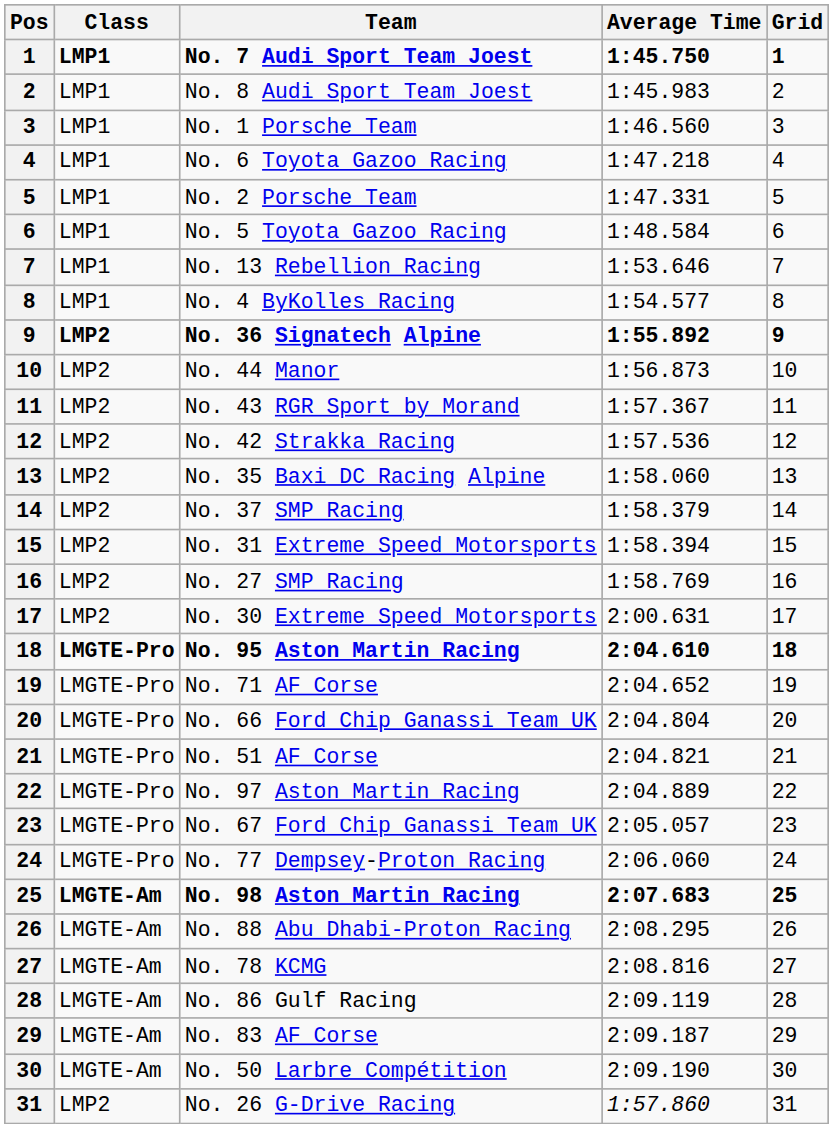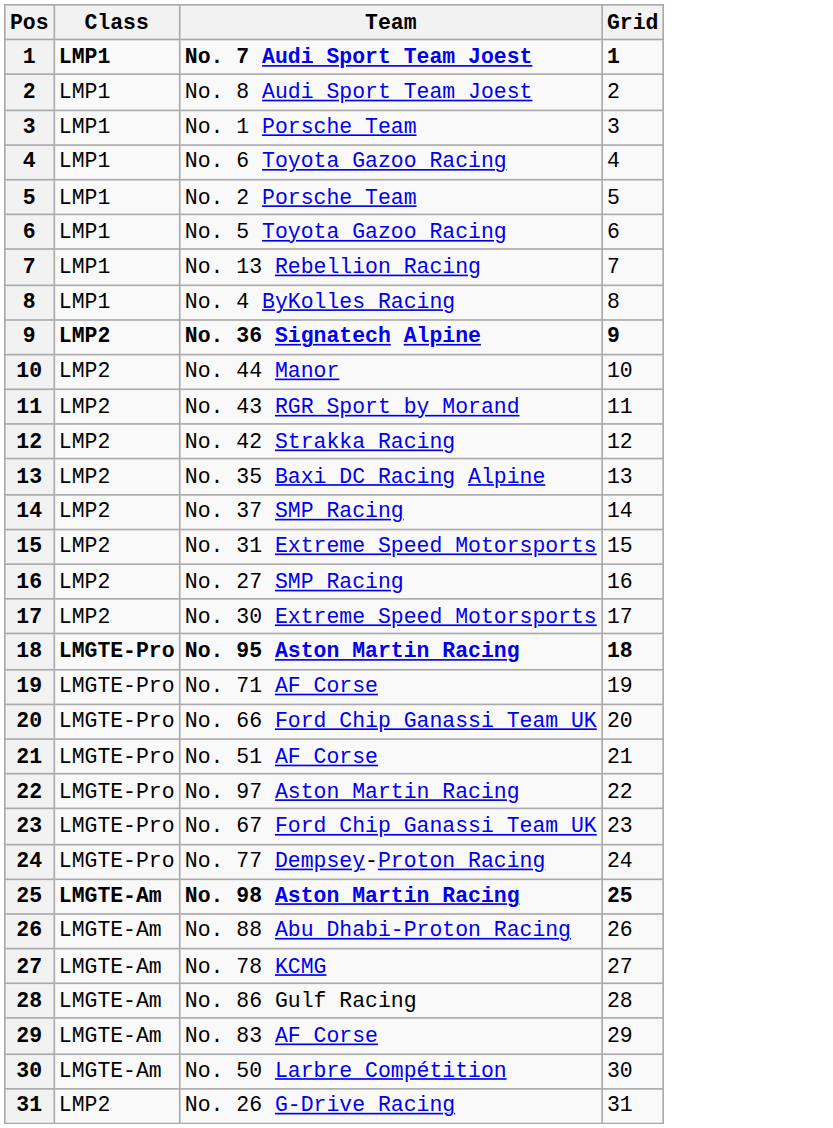- column: Average Time | 1:45.750 | 1:45.983 | 1:46.560 | 1:47.218 | 1:47.331 | 1:48.584 | 1:53.646 | 1:54.577 | 1:55.892 | 1:56.873 | 1:57.367 | 1:57.536 | 1:58.060 | 1:58.379 | 1:58.394 | 1:58.769 | 2:00.631 | 2:04.610 | 2:04.652 | 2:04.804 | 2:04.821 | 2:04.889 | 2:05.057 | 2:06.060 | 2:07.683 | 2:08.295 | 2:08.816 | 2:09.119 | 2:09.187 | 2:09.190 | 1:57.860
